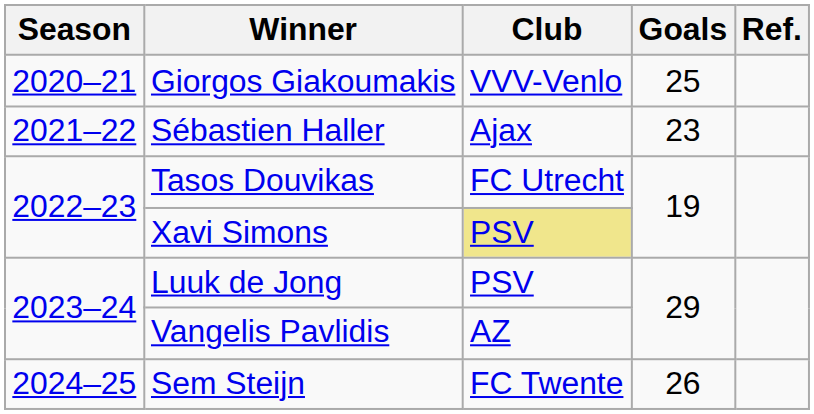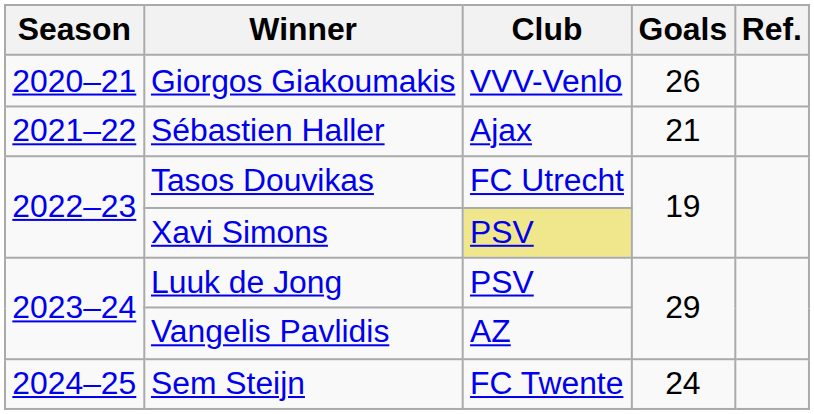Giorgos Giakoumakis | Goals: 25 -> 26
Sébastien Haller | Goals: 23 -> 21
Sem Steijn | Goals: 26 -> 24
